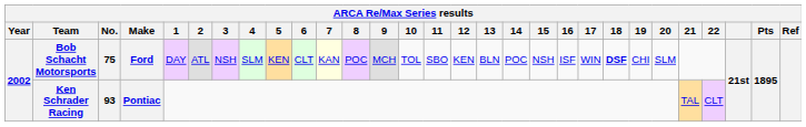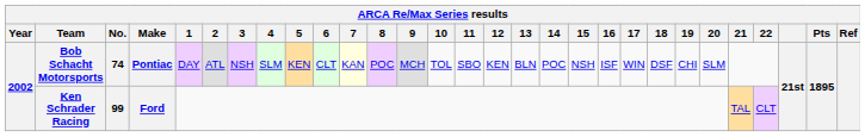Bob Schacht Motorsports | No.: 75 -> 74
Bob Schacht Motorsports | Make: Ford -> Pontiac
Bob Schacht Motorsports | 18: bold -> normal
Ken Schrader Racing | No.: 93 -> 99
Ken Schrader Racing | Make: Pontiac -> Ford
